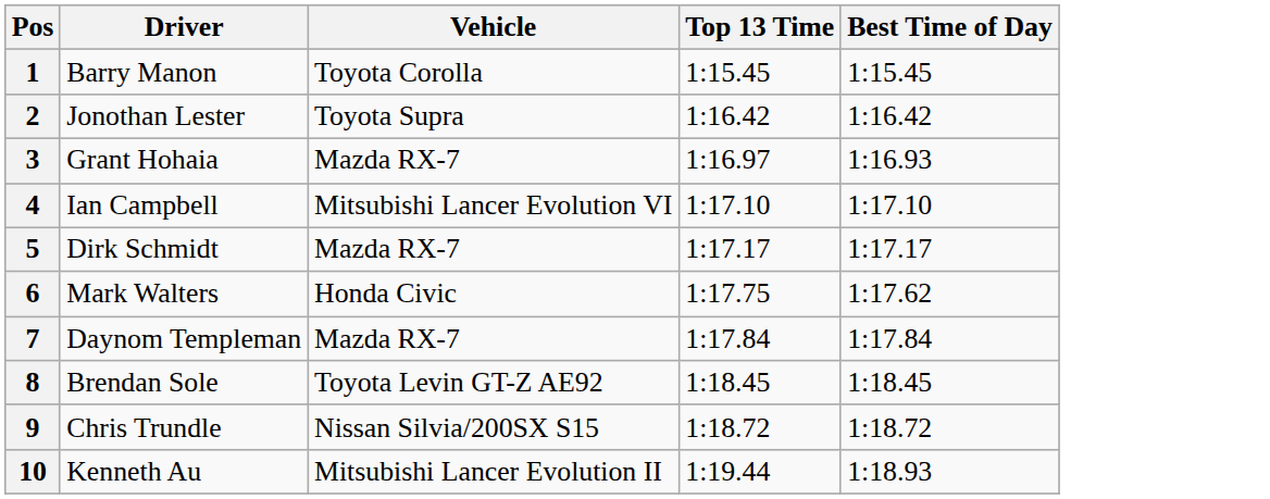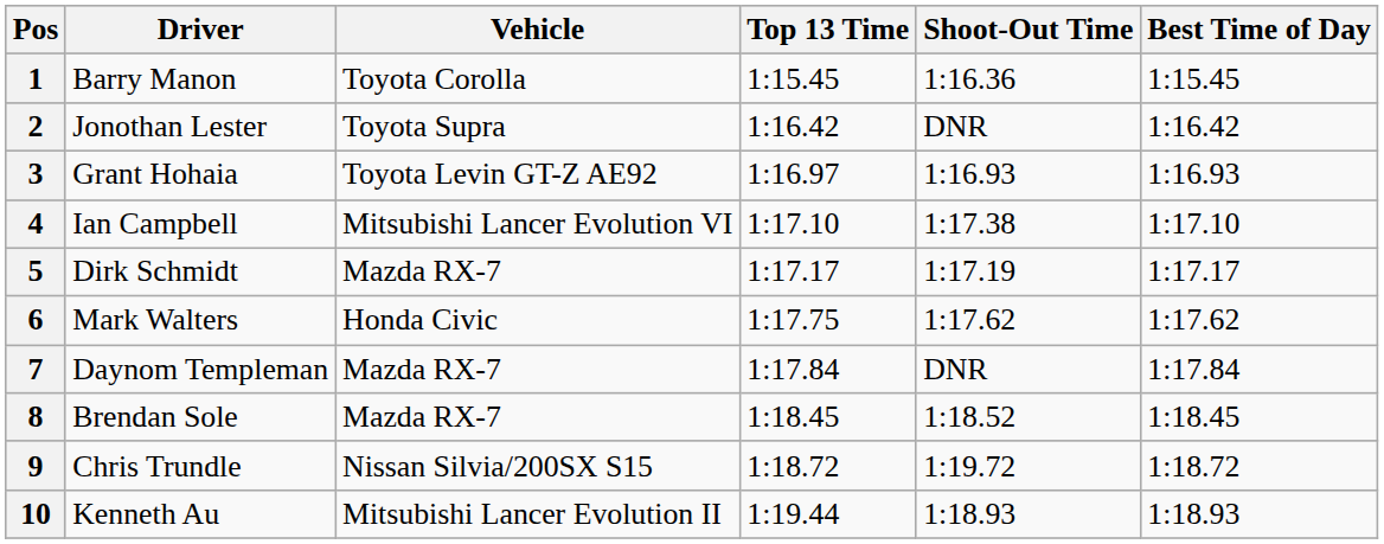+ column: Shoot-Out Time | 1:16.36 | DNR | 1:16.93 | 1:17.38 | 1:17.19 | 1:17.62 | DNR | 1:18.52 | 1:19.72 | 1:18.93
3 | Vehicle: Mazda RX-7 -> Toyota Levin GT-Z AE92
8 | Vehicle: Toyota Levin GT-Z AE92 -> Mazda RX-7
